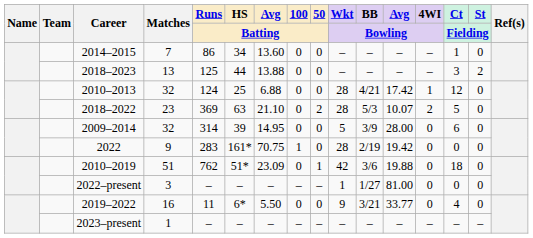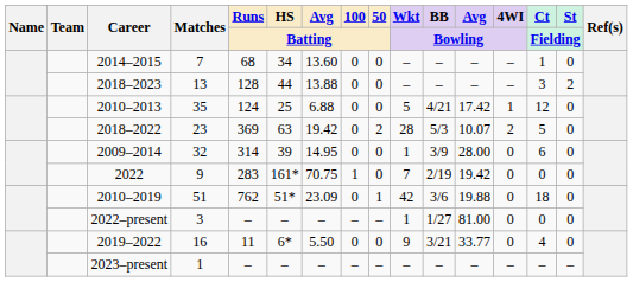2014–2015 | Runs / Batting: 86 -> 68
2018–2023 | Runs / Batting: 125 -> 128
2010–2013 | Matches: 32 -> 35
2010–2013 | Wkt / Bowling: 28 -> 5
2018–2022 | Avg / Batting: 21.10 -> 19.42
2009–2014 | Wkt / Bowling: 5 -> 1
2022 | Wkt / Bowling: 28 -> 7
